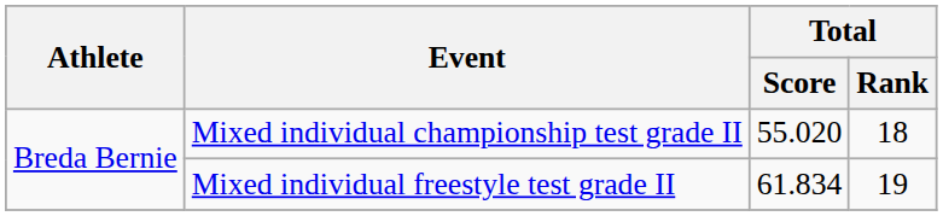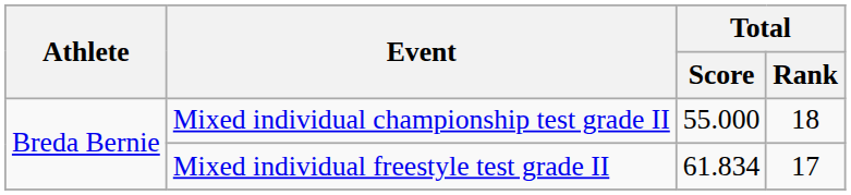Mixed individual championship test grade II | Total / Score: 55.020 -> 55.000
Mixed individual freestyle test grade II | Total / Rank: 19 -> 17
